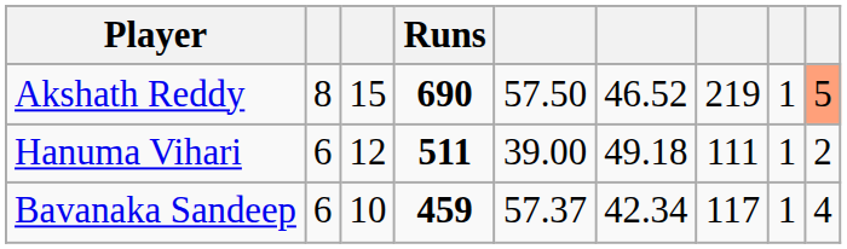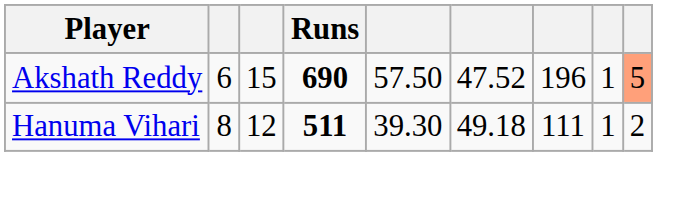Akshath Reddy | column 2: 8 -> 6
Akshath Reddy | column 6: 46.52 -> 47.52
Akshath Reddy | column 7: 219 -> 196
Hanuma Vihari | column 2: 6 -> 8
Hanuma Vihari | column 5: 39.00 -> 39.30
- row: Bavanaka Sandeep | 6 | 10 | 459 | 57.37 | 42.34 | 117 | 1 | 4
